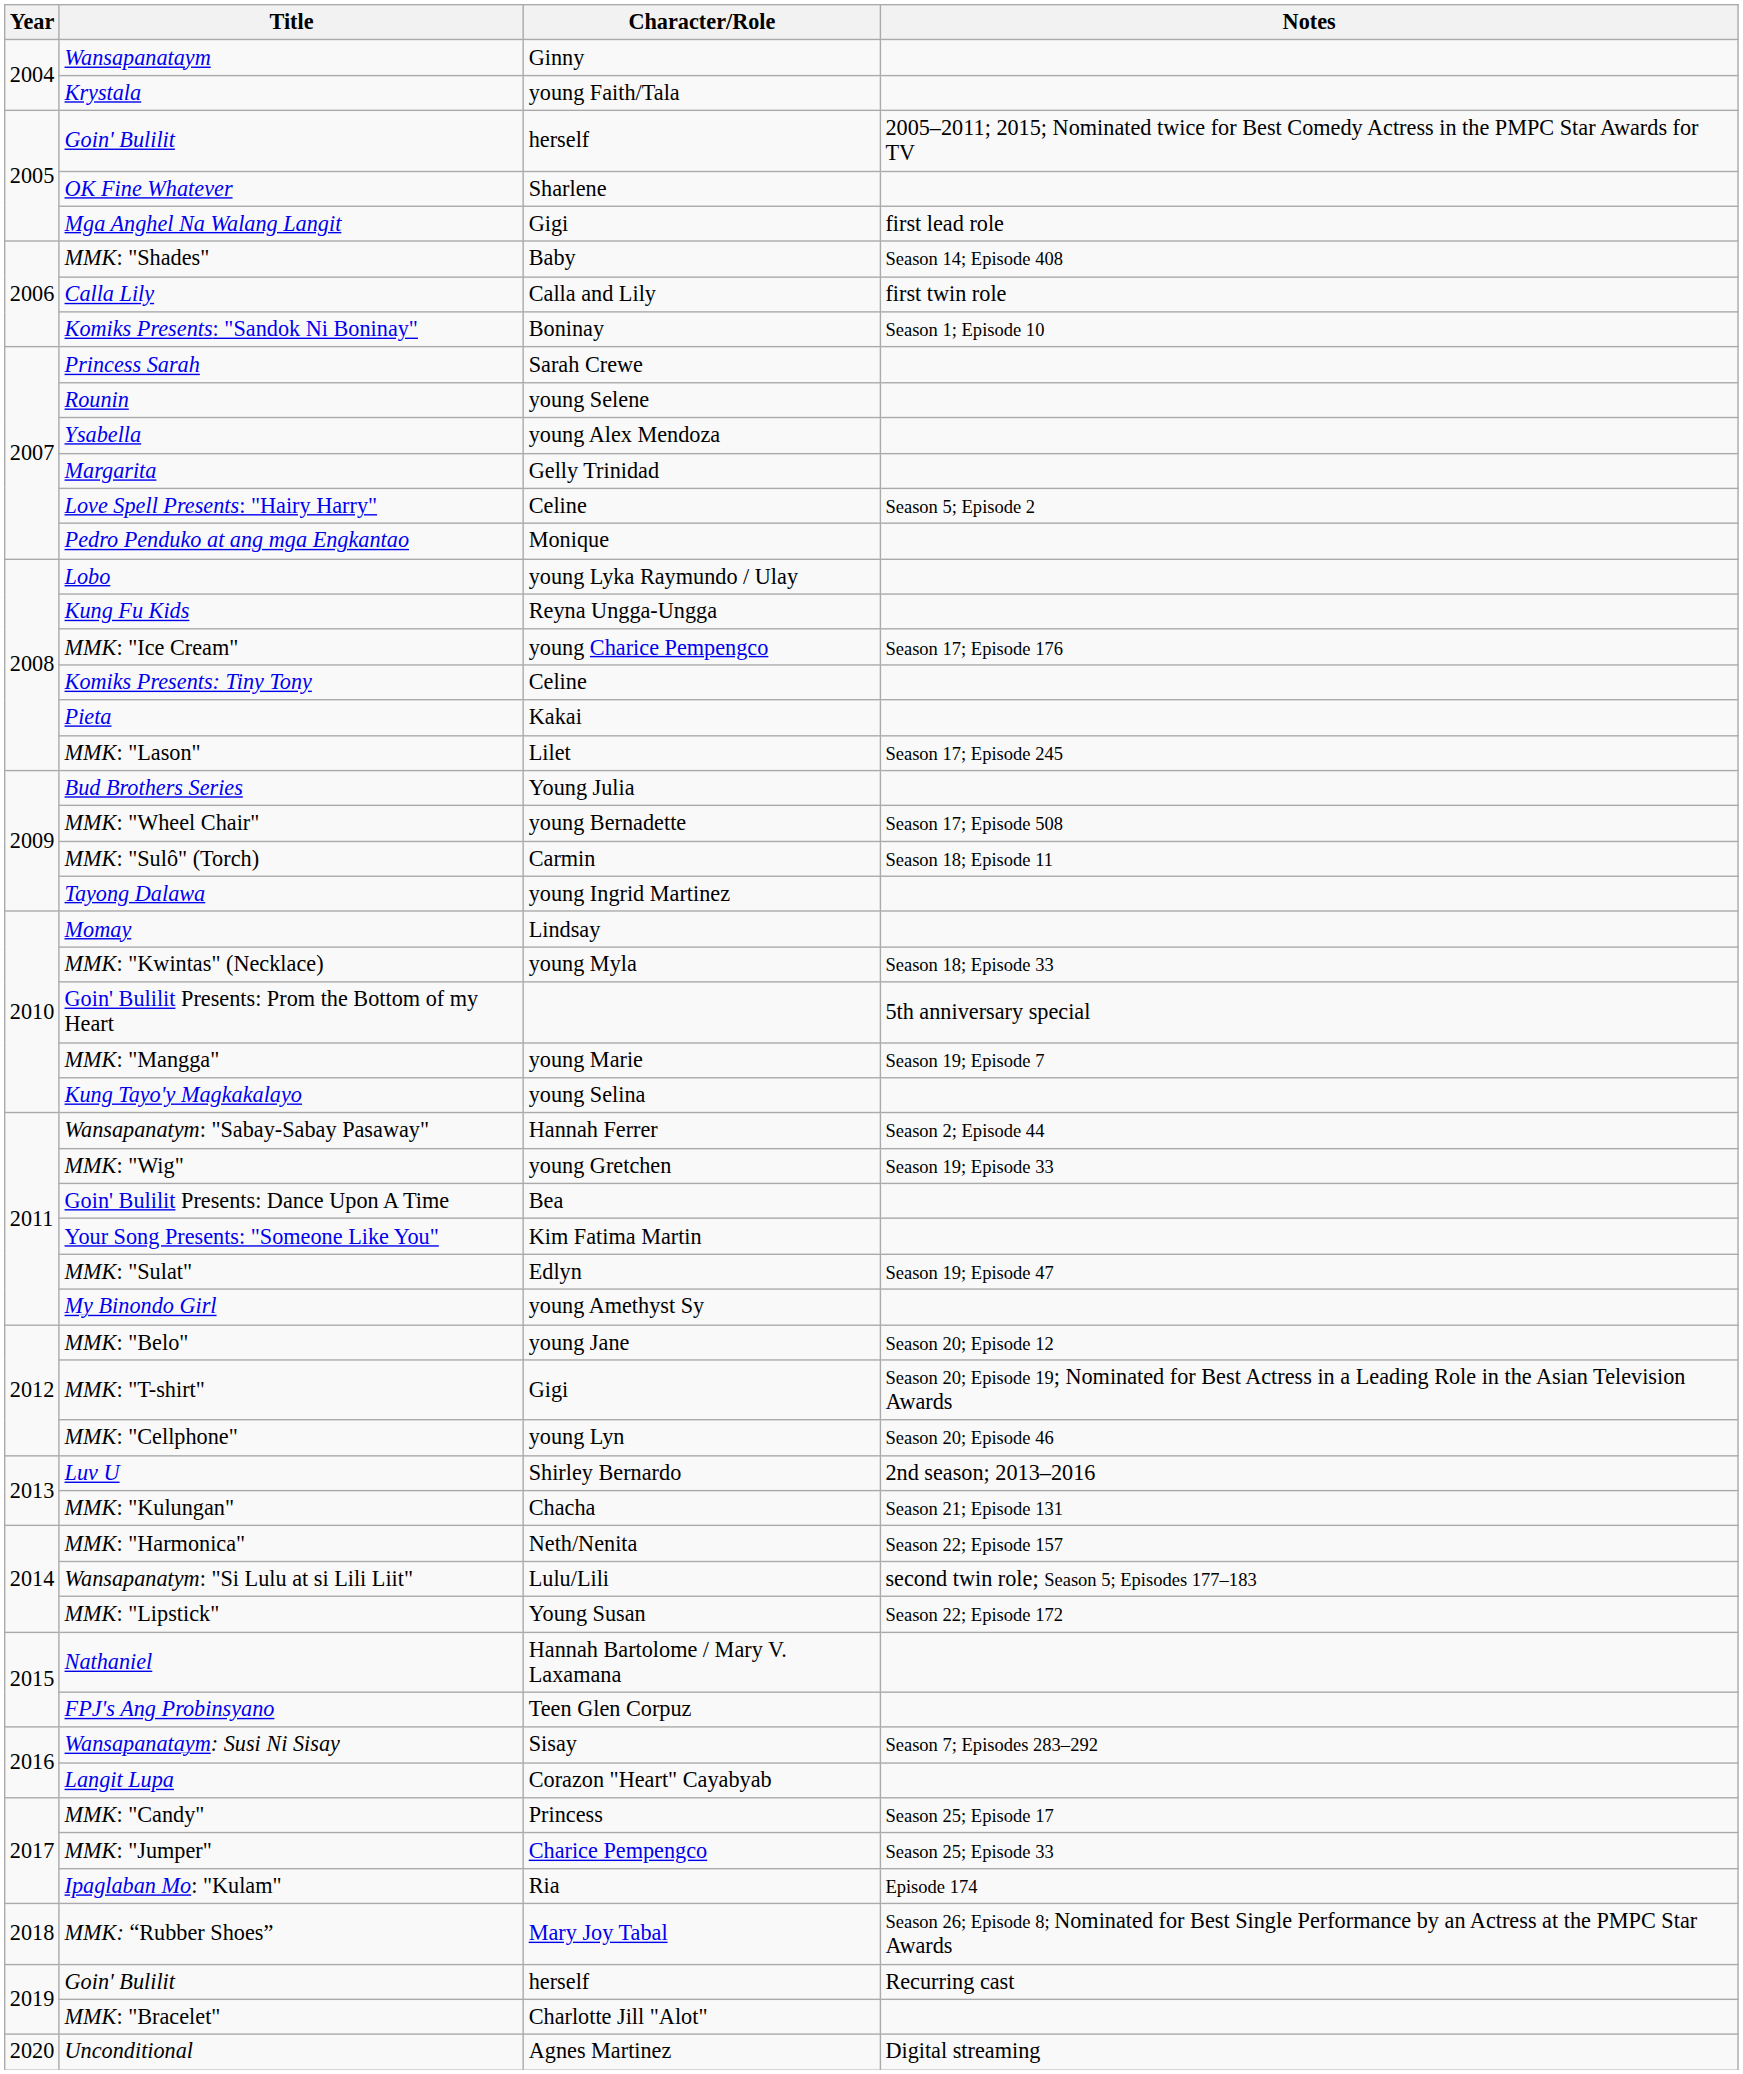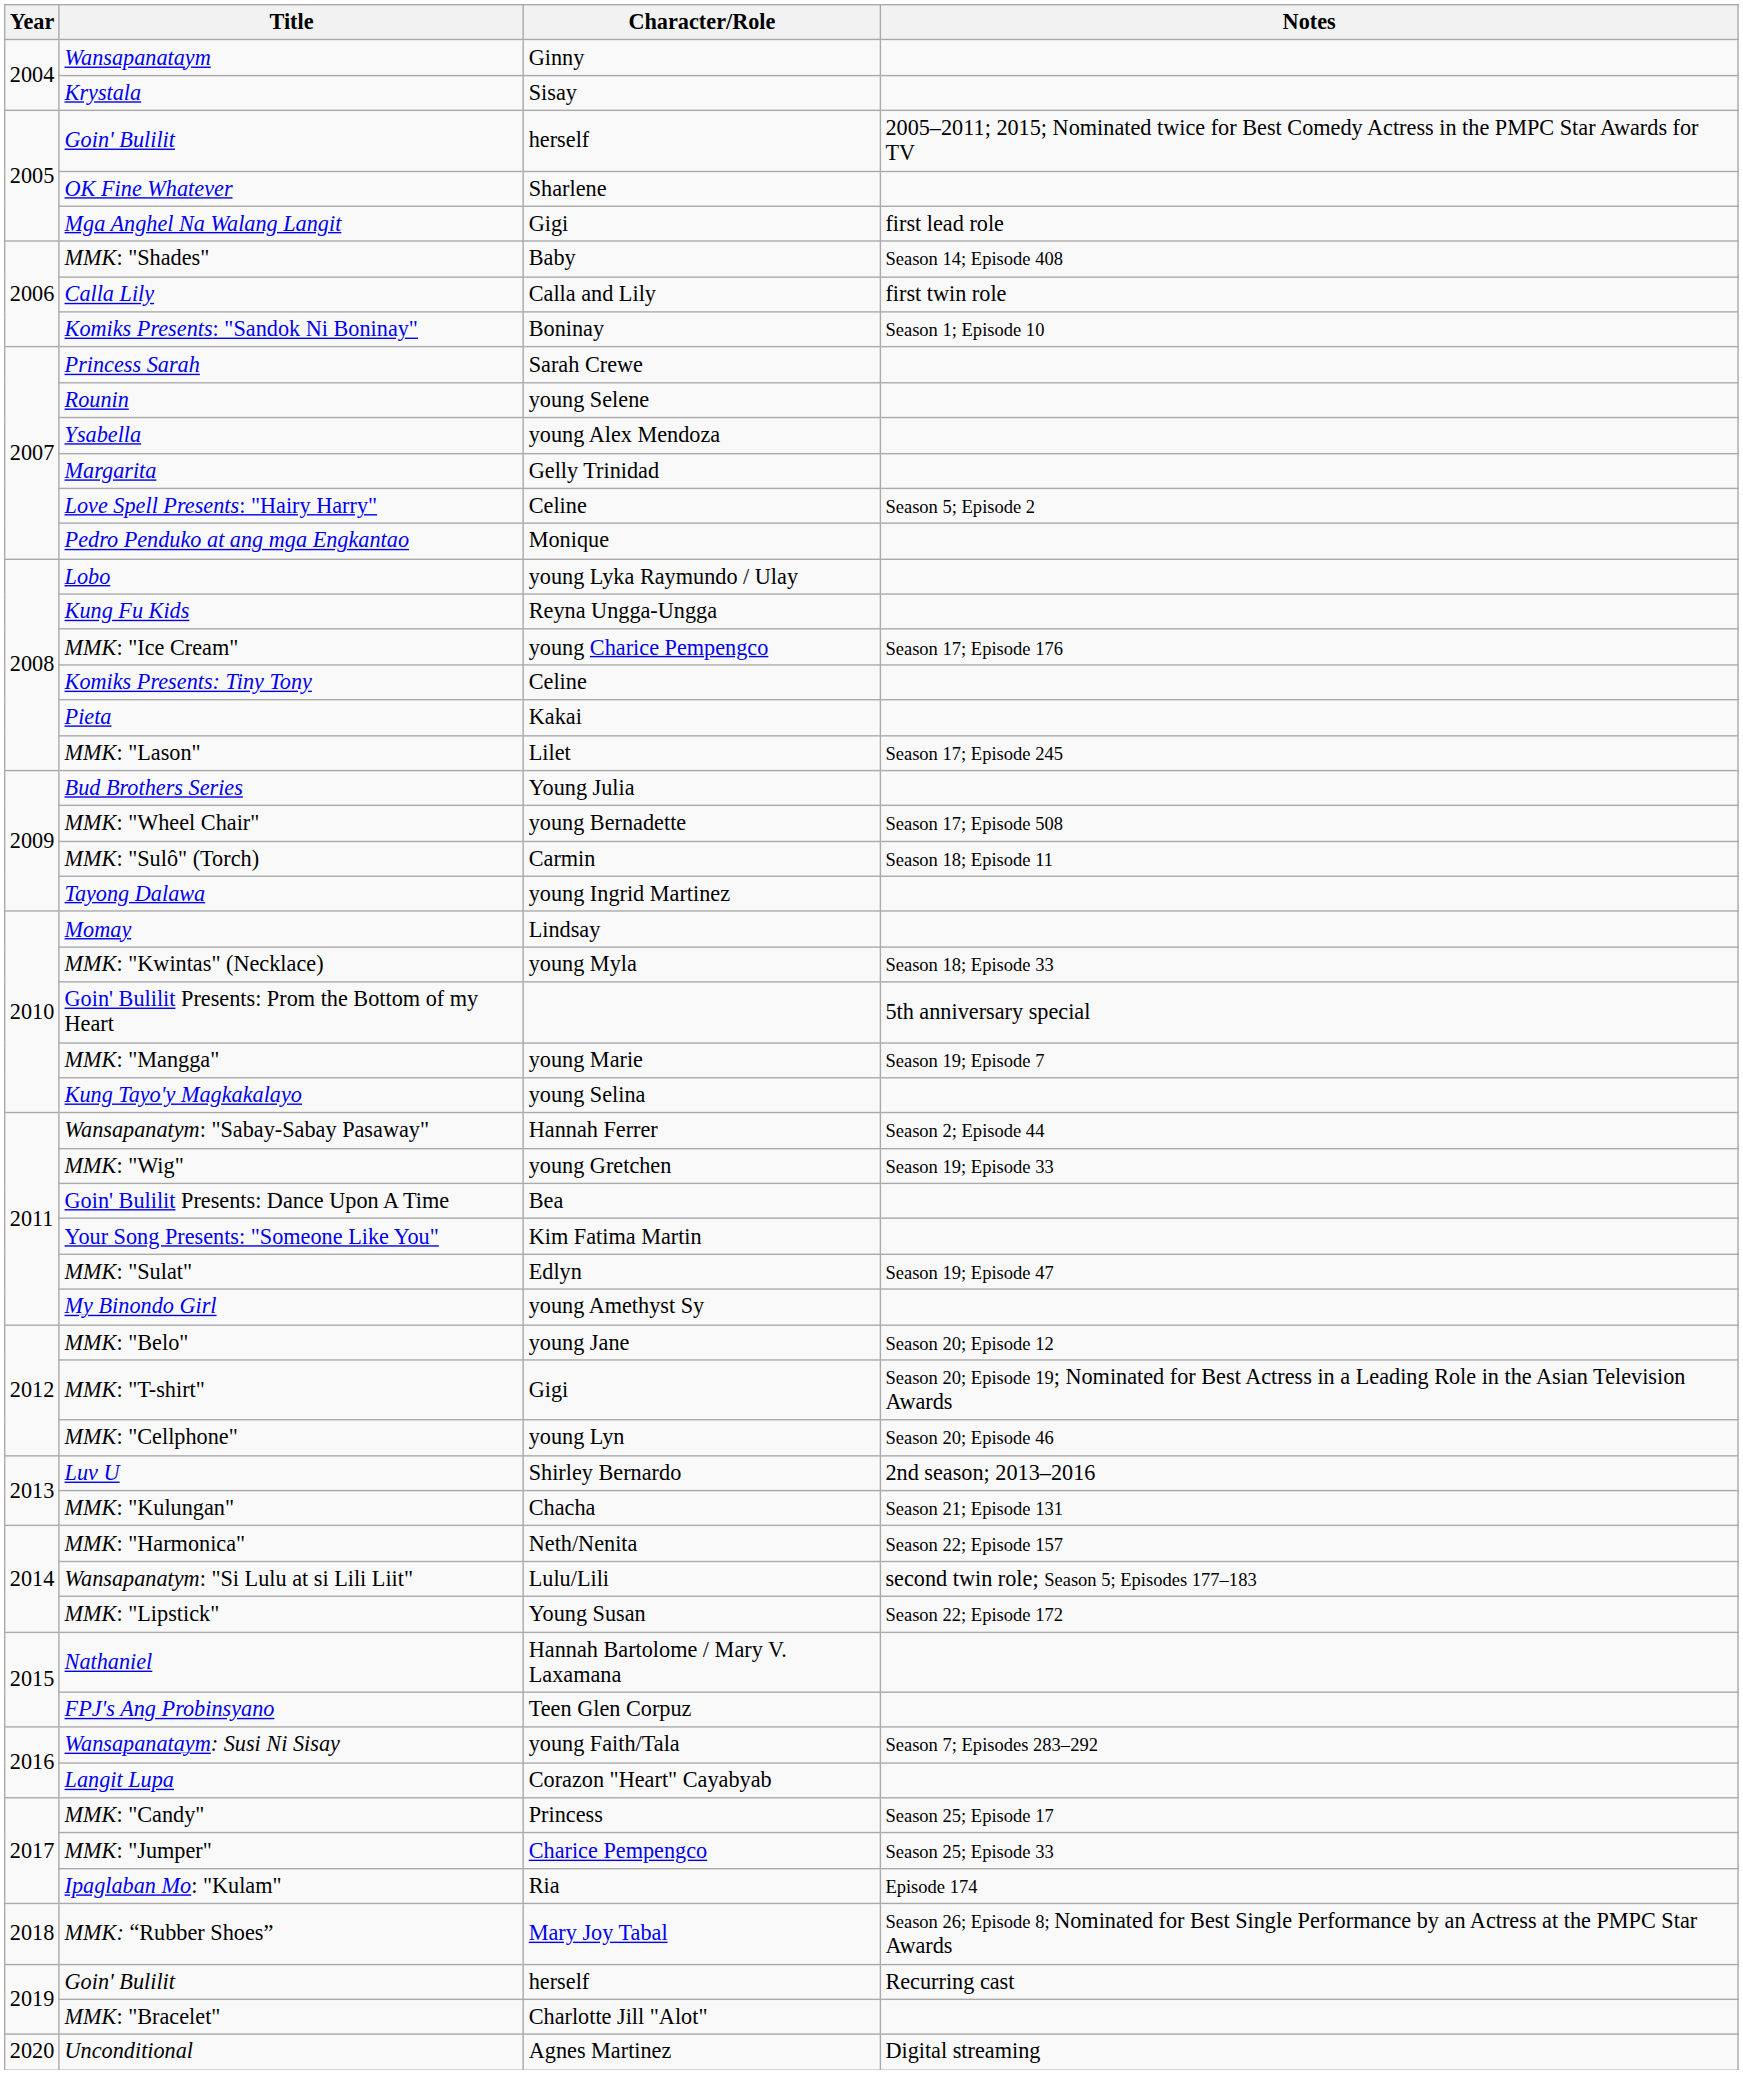Krystala | Character/Role: young Faith/Tala -> Sisay
Wansapanataym: Susi Ni Sisay | Character/Role: Sisay -> young Faith/Tala
